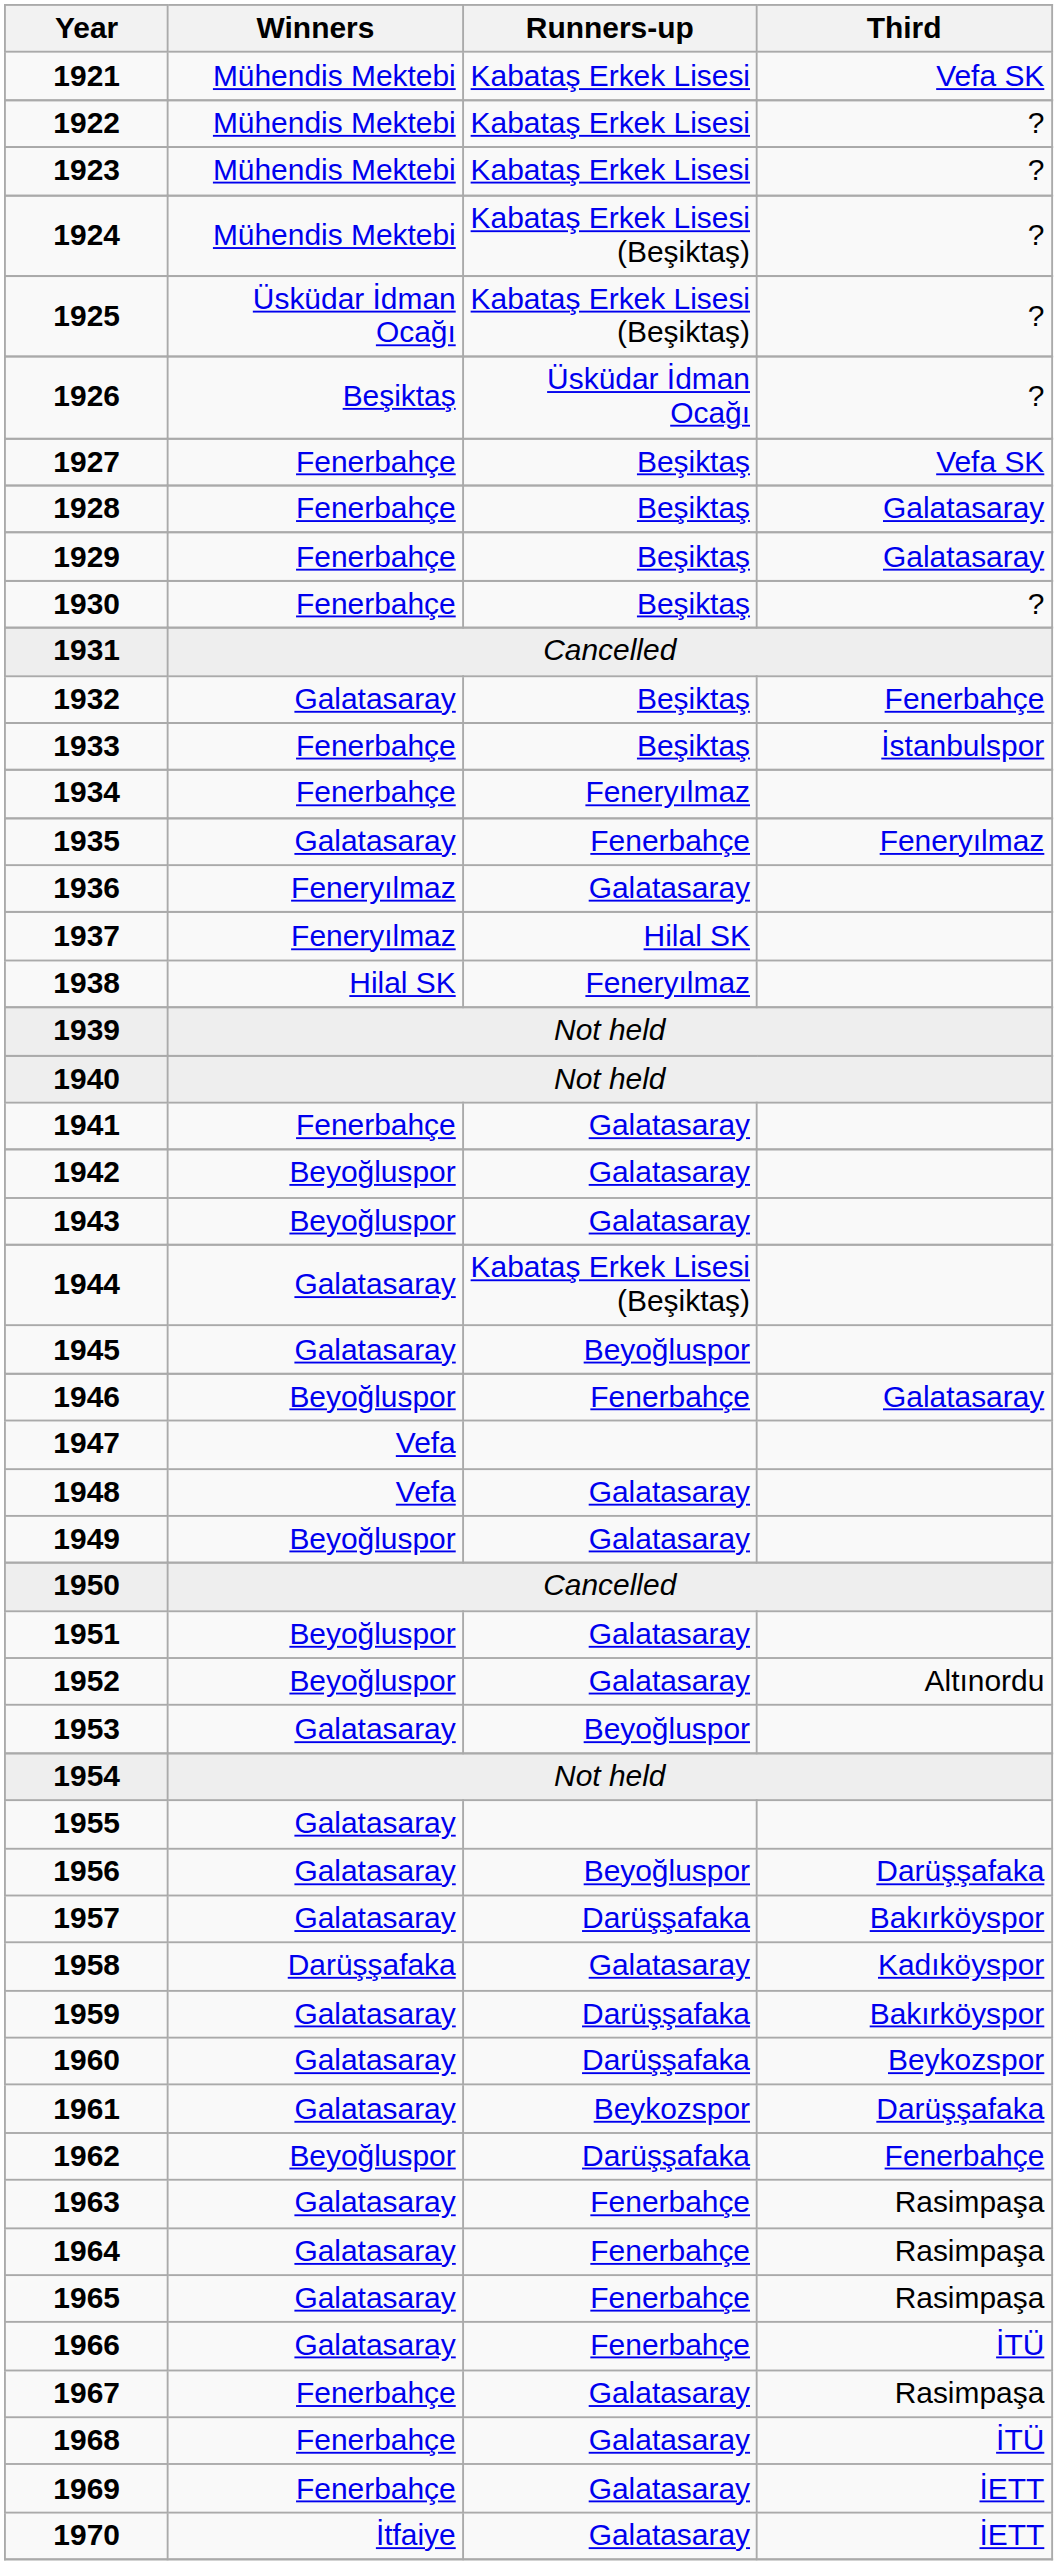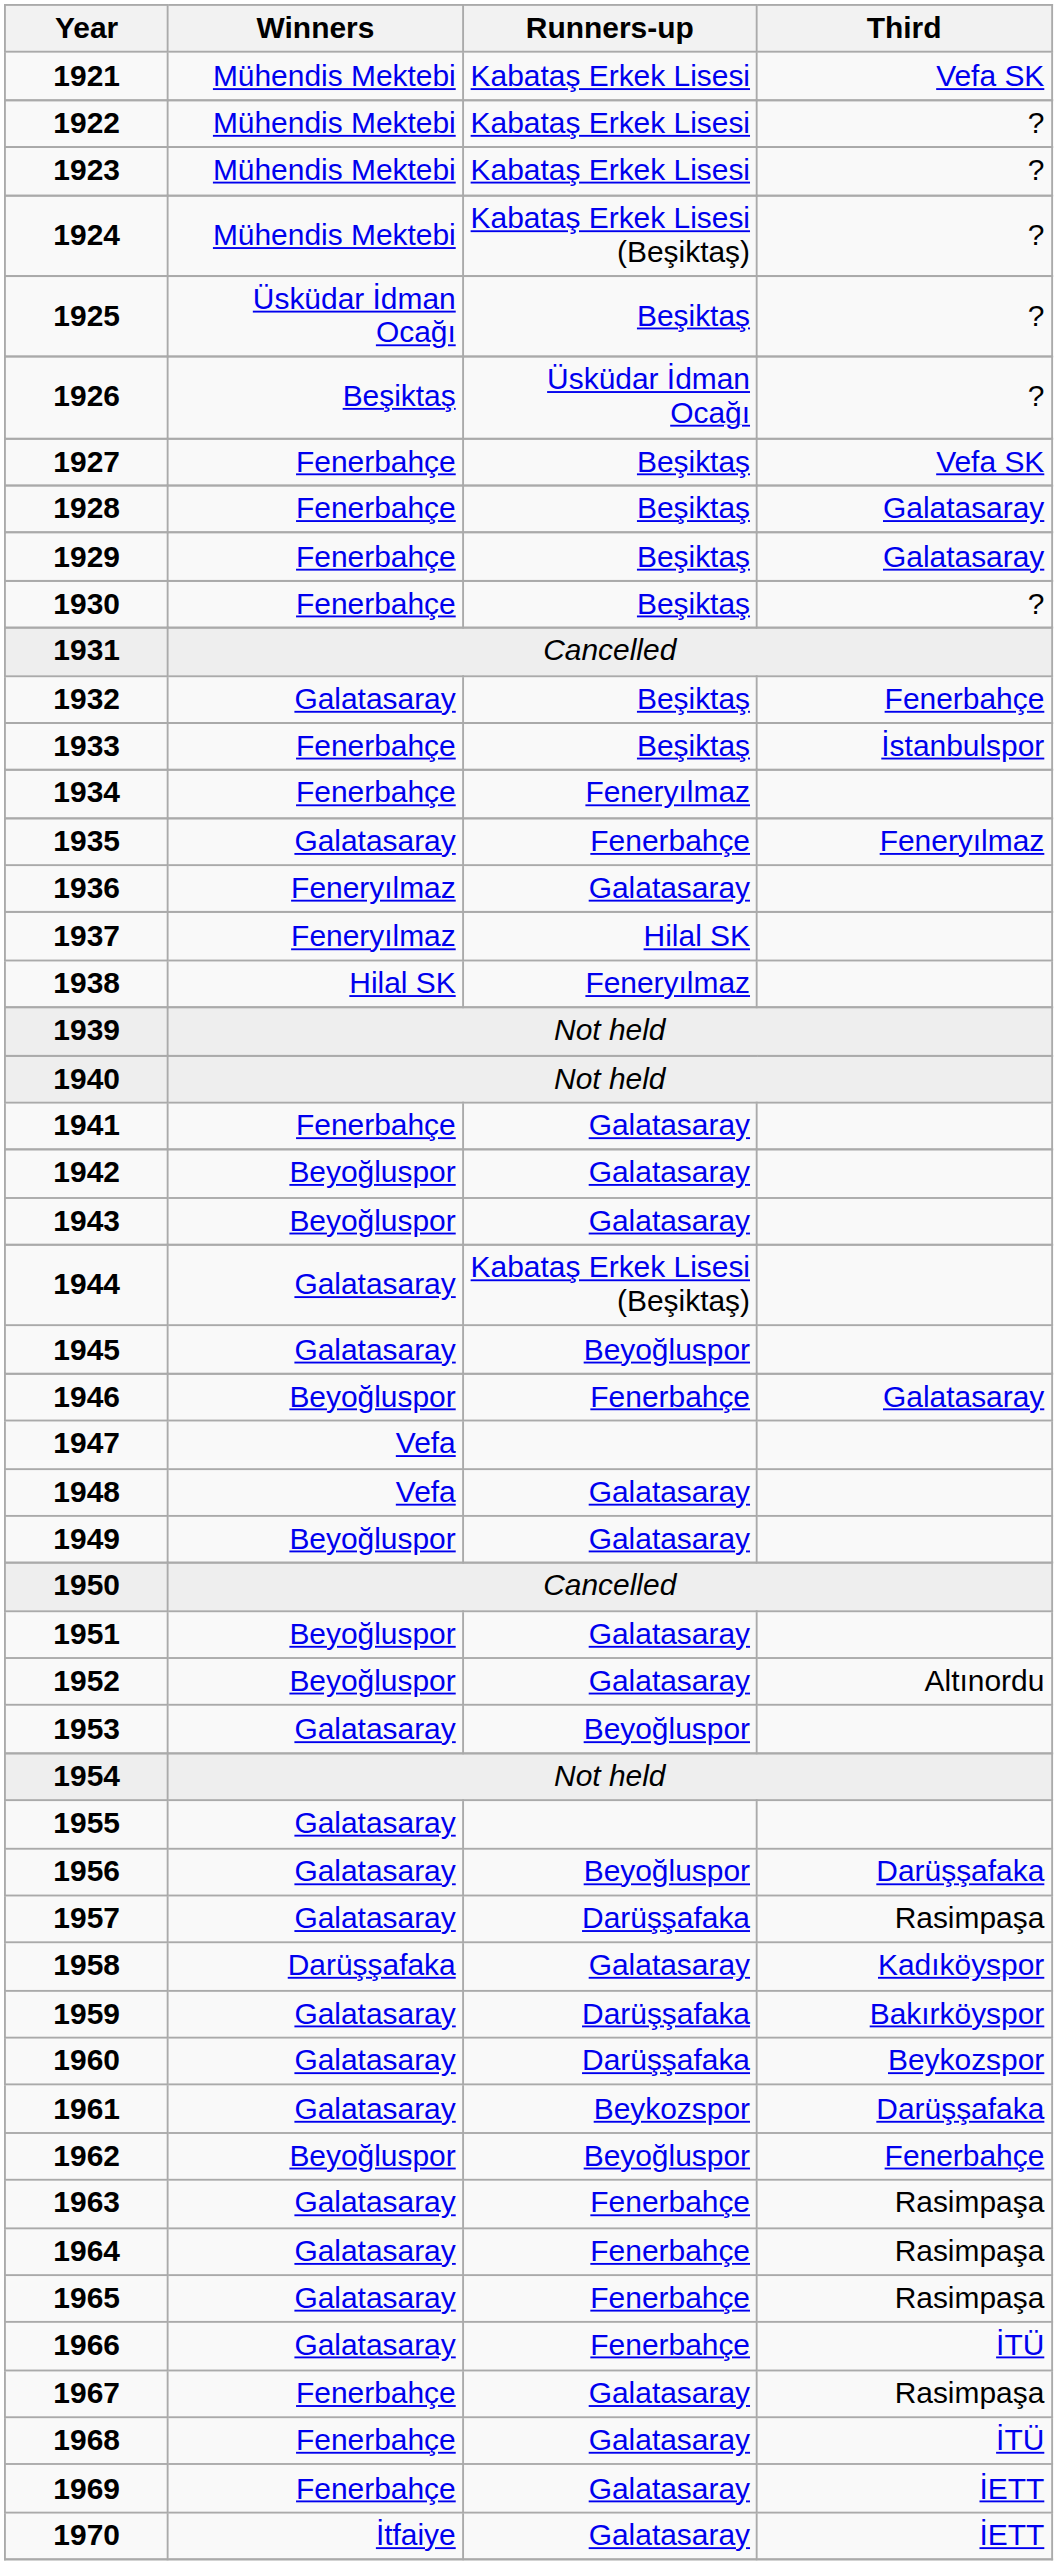1925 | Runners-up: Kabataş Erkek Lisesi (Beşiktaş) -> Beşiktaş
1957 | Third: Bakırköyspor -> Rasimpaşa
1962 | Runners-up: Darüşşafaka -> Beyoğluspor
